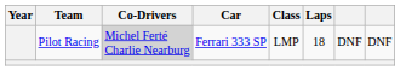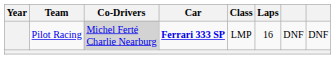Pilot Racing | Car: normal -> bold
Pilot Racing | Laps: 18 -> 16
